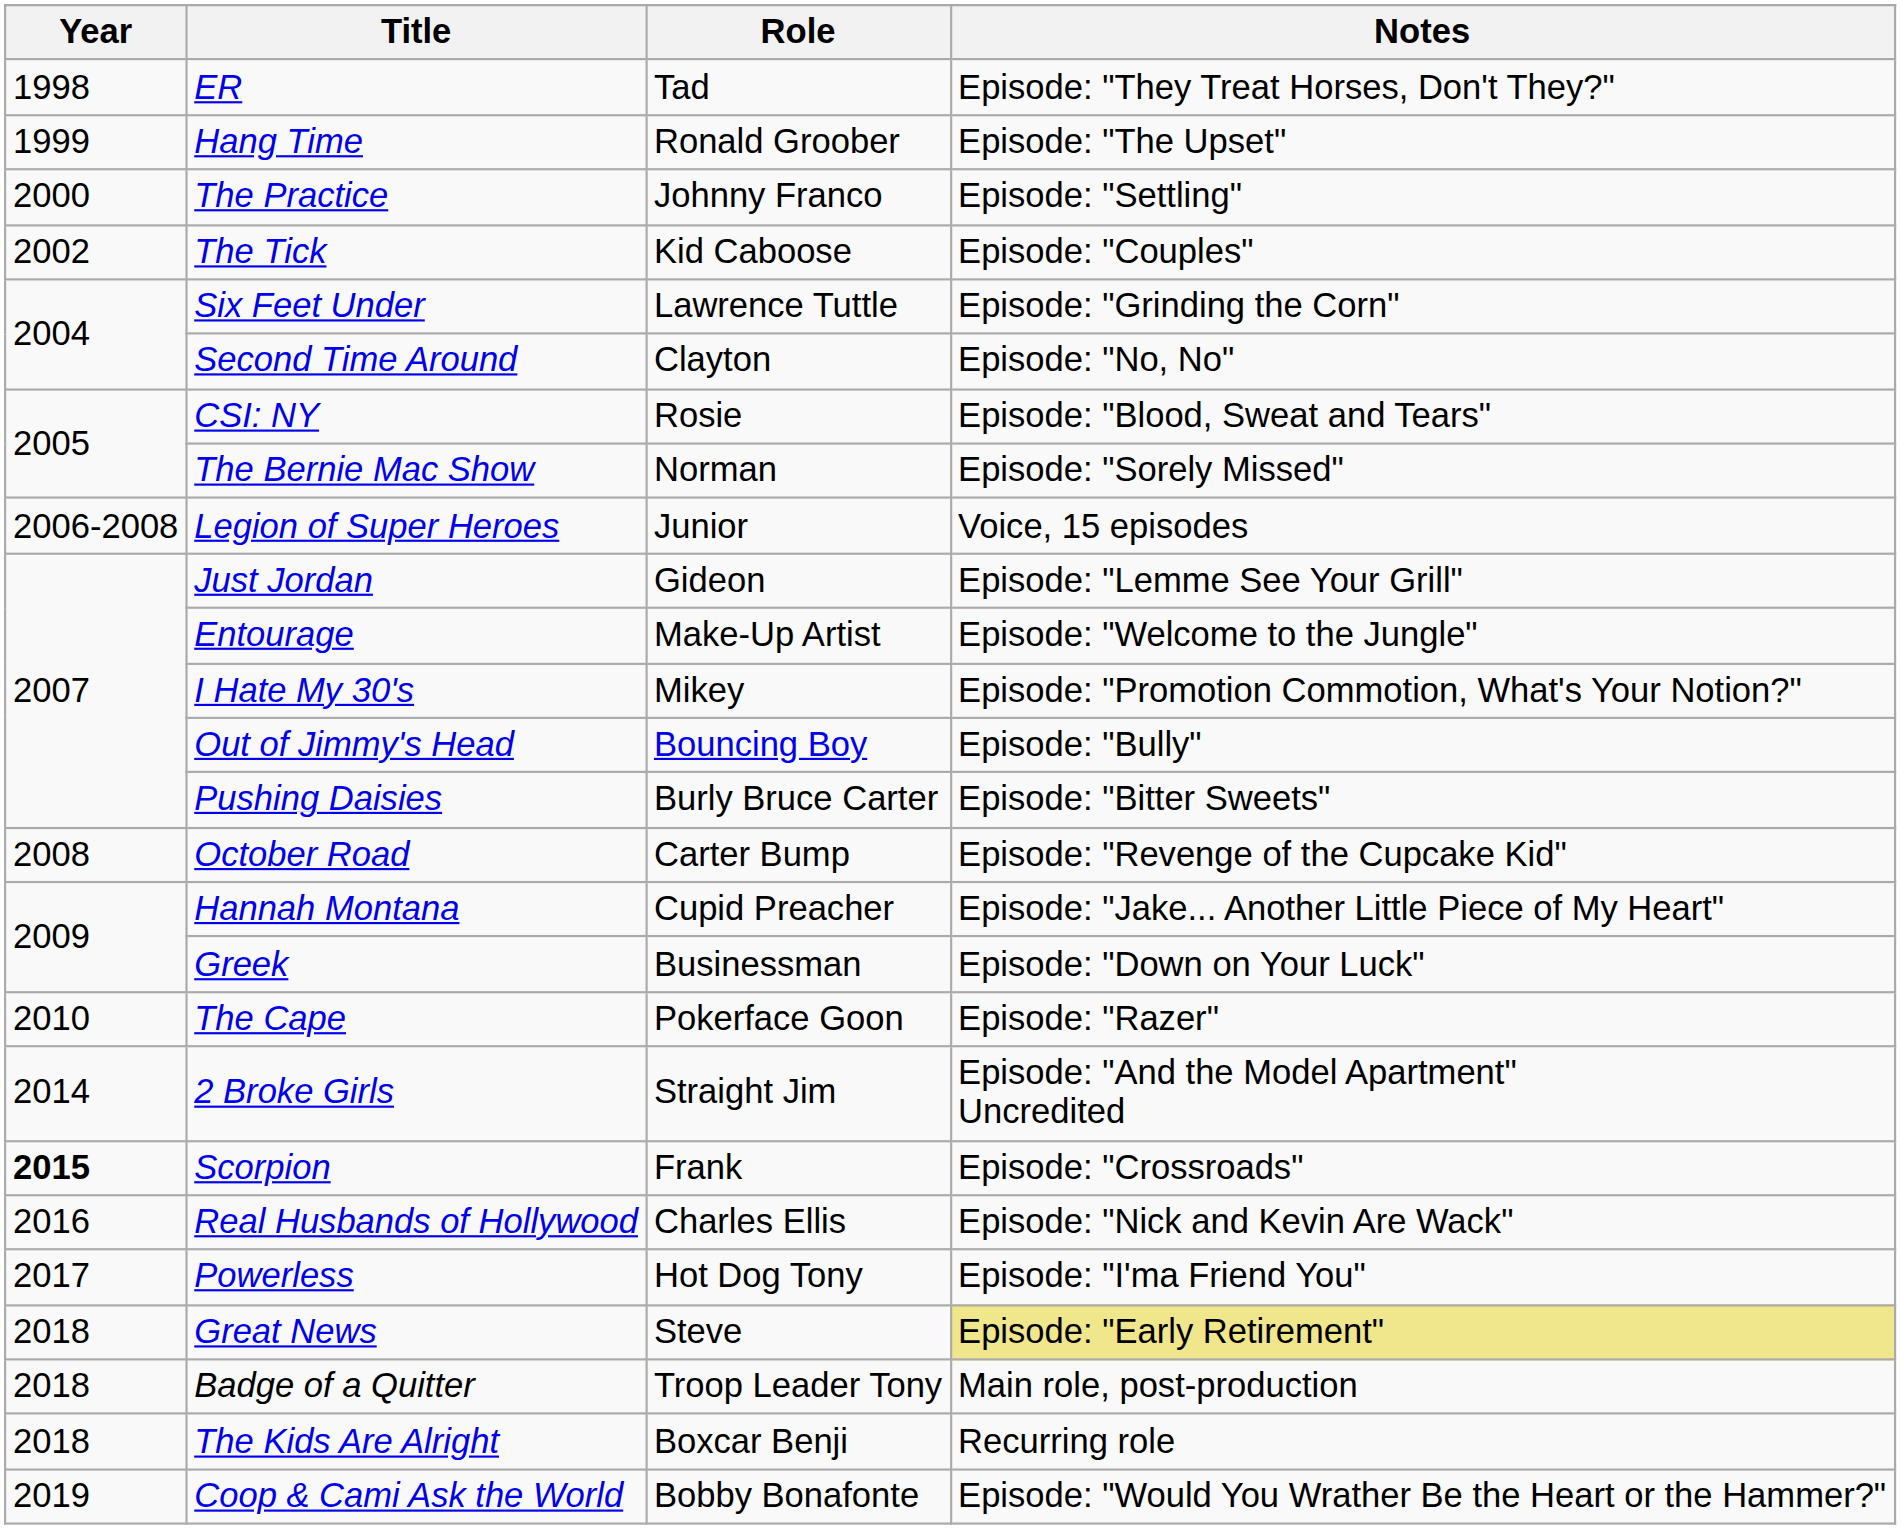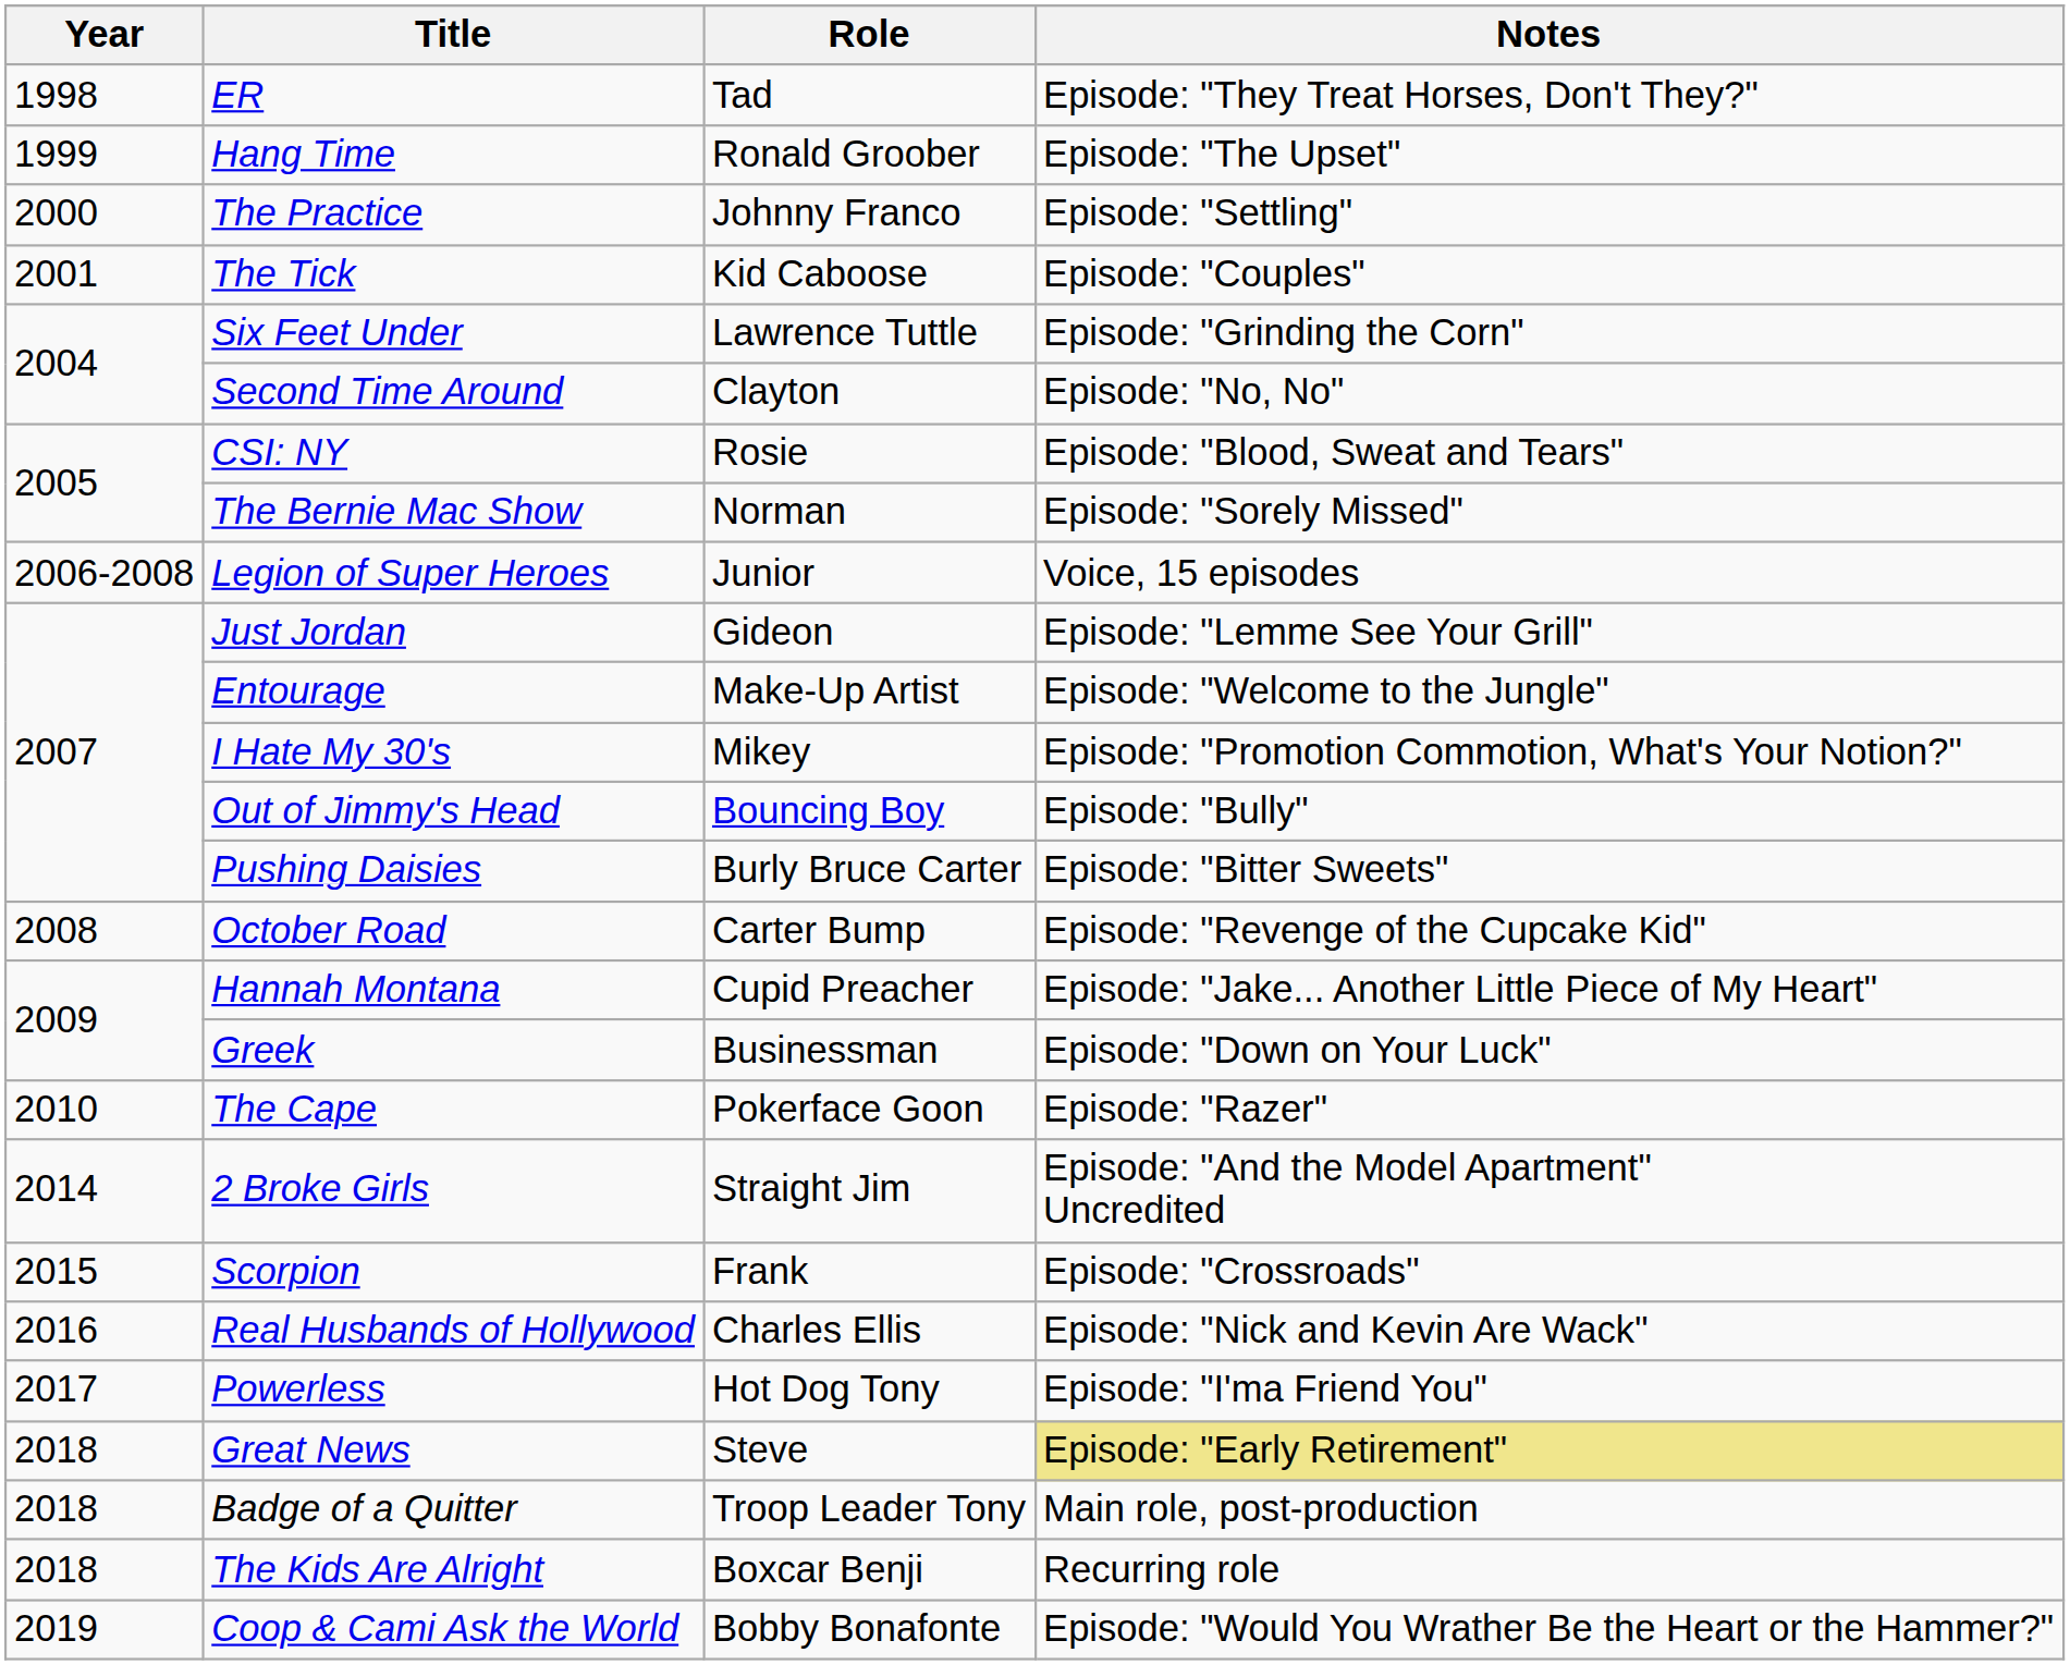The Tick | Year: 2002 -> 2001
Scorpion | Year: bold -> normal
